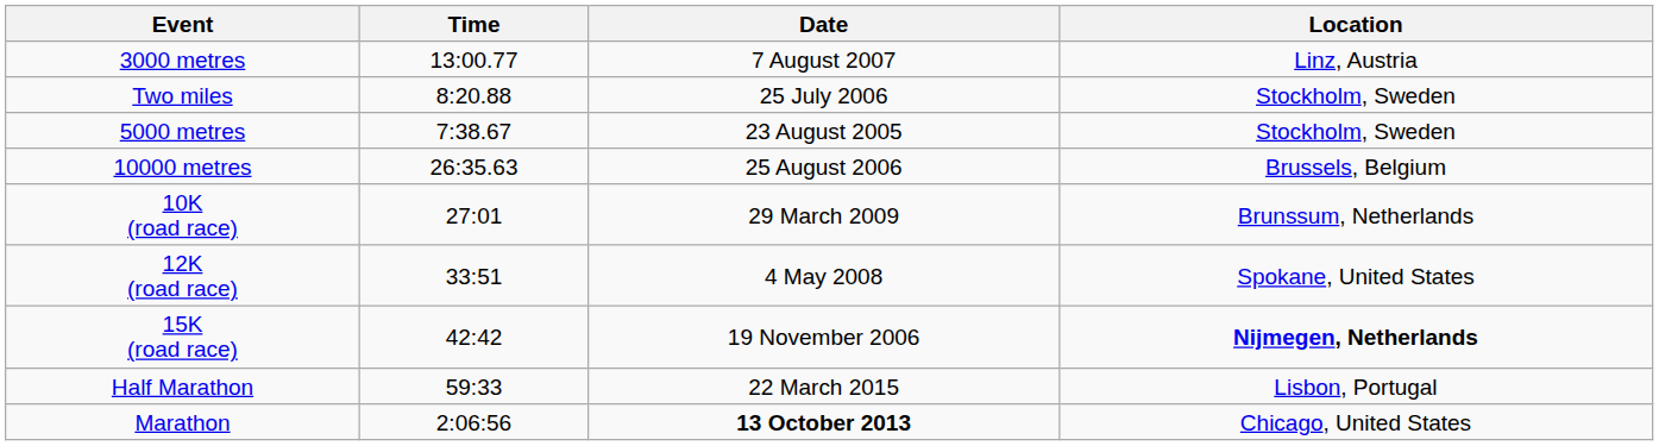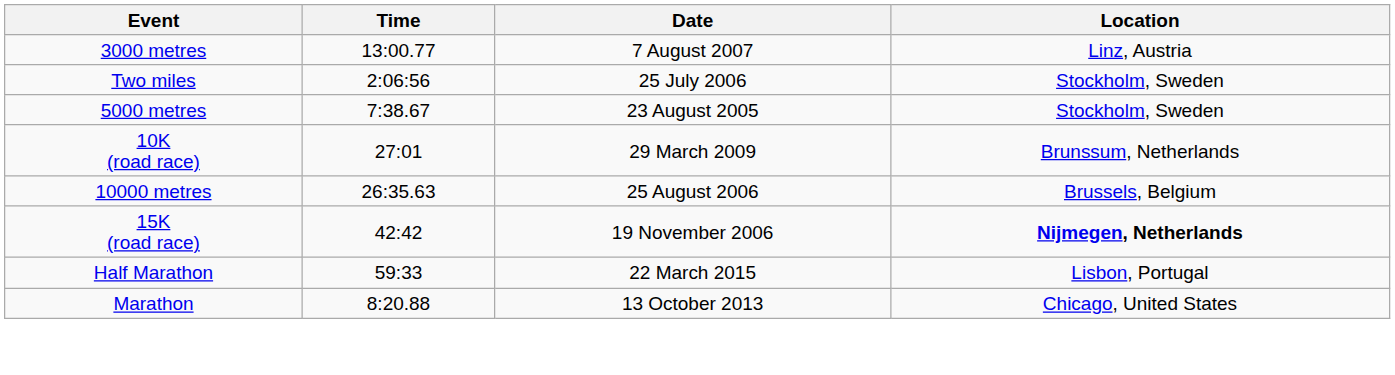Two miles | Time: 8:20.88 -> 2:06:56
rows swapped: 10000 metres <-> 10K (road race)
- row: 12K (road race) | 33:51 | 4 May 2008 | Spokane, United States
Marathon | Time: 2:06:56 -> 8:20.88
Marathon | Date: bold -> normal
